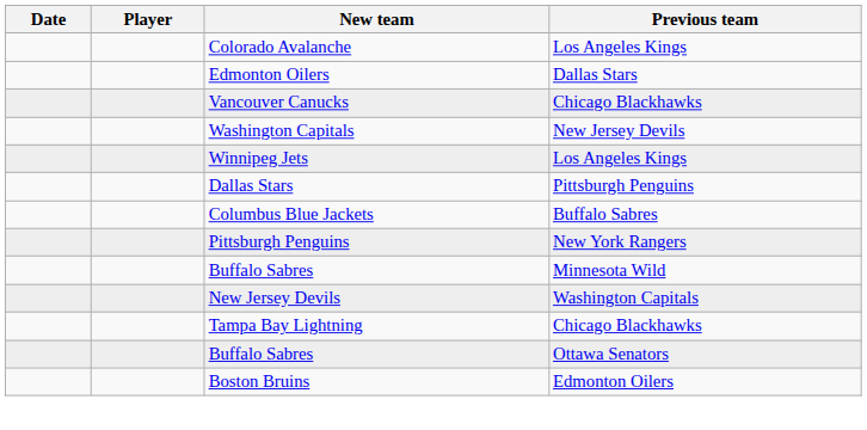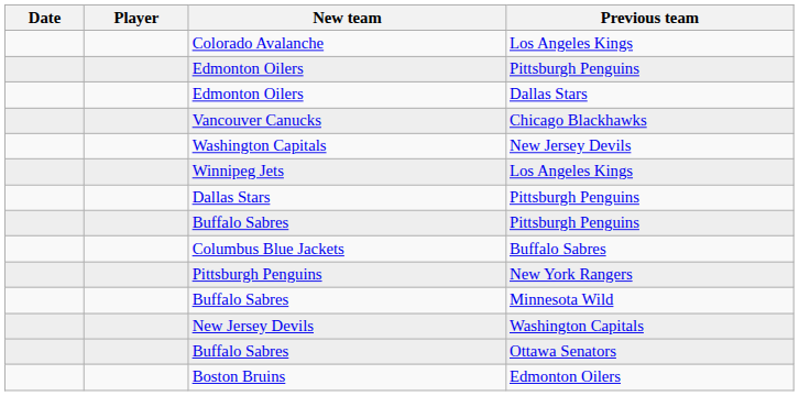+ row: Edmonton Oilers | Pittsburgh Penguins
+ row: Buffalo Sabres | Pittsburgh Penguins
- row: Tampa Bay Lightning | Chicago Blackhawks
